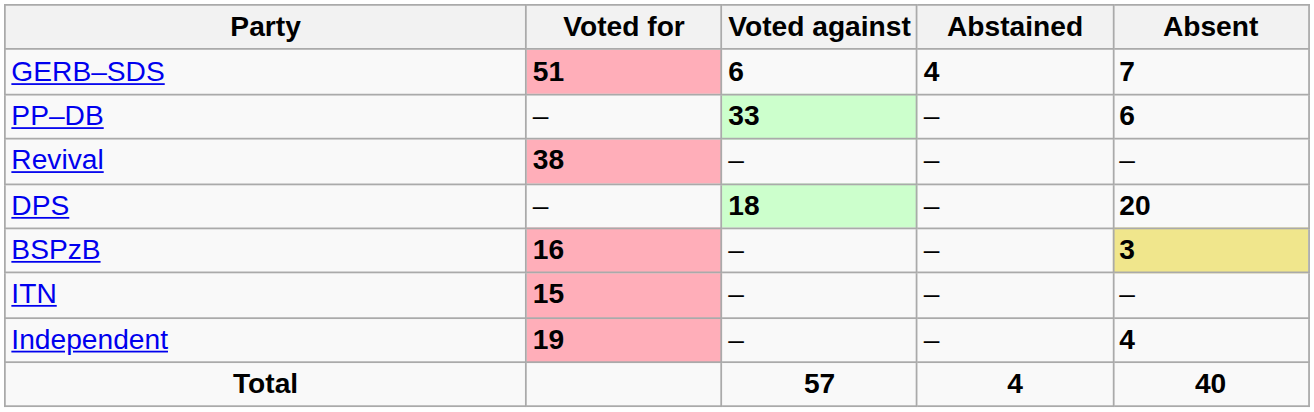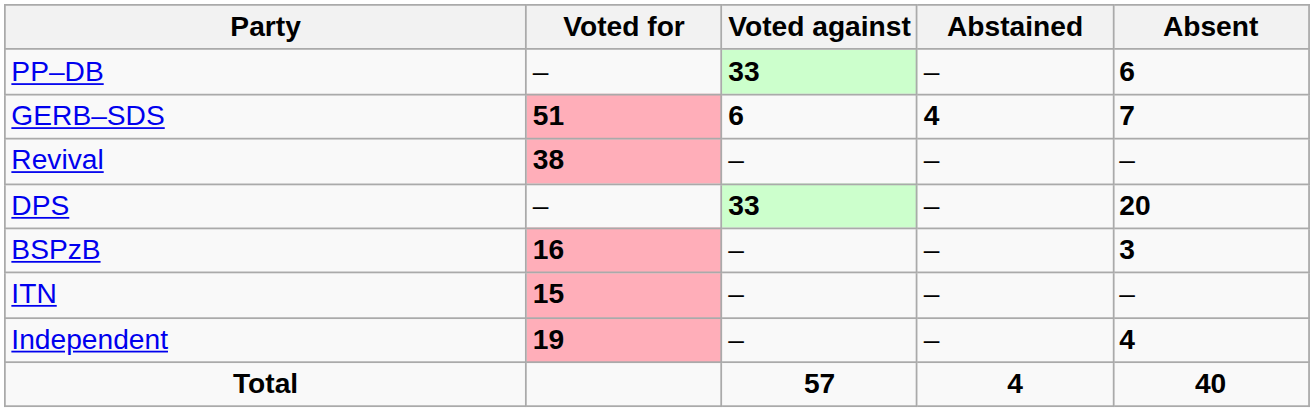rows swapped: GERB–SDS <-> PP–DB
DPS | Voted against: 18 -> 33
BSPzB | Absent: khaki background -> no background
